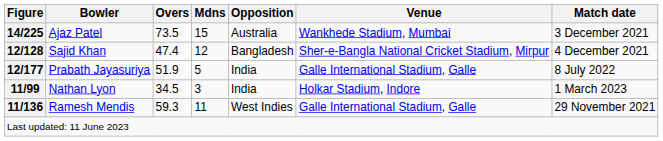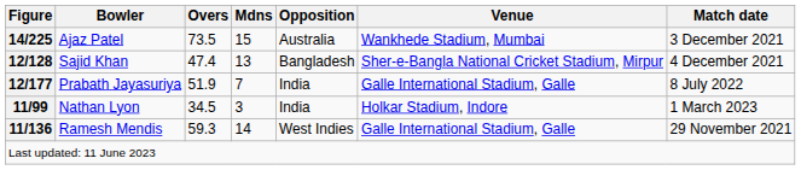Sajid Khan | Mdns: 12 -> 13
Prabath Jayasuriya | Mdns: 5 -> 7
Ramesh Mendis | Mdns: 11 -> 14
